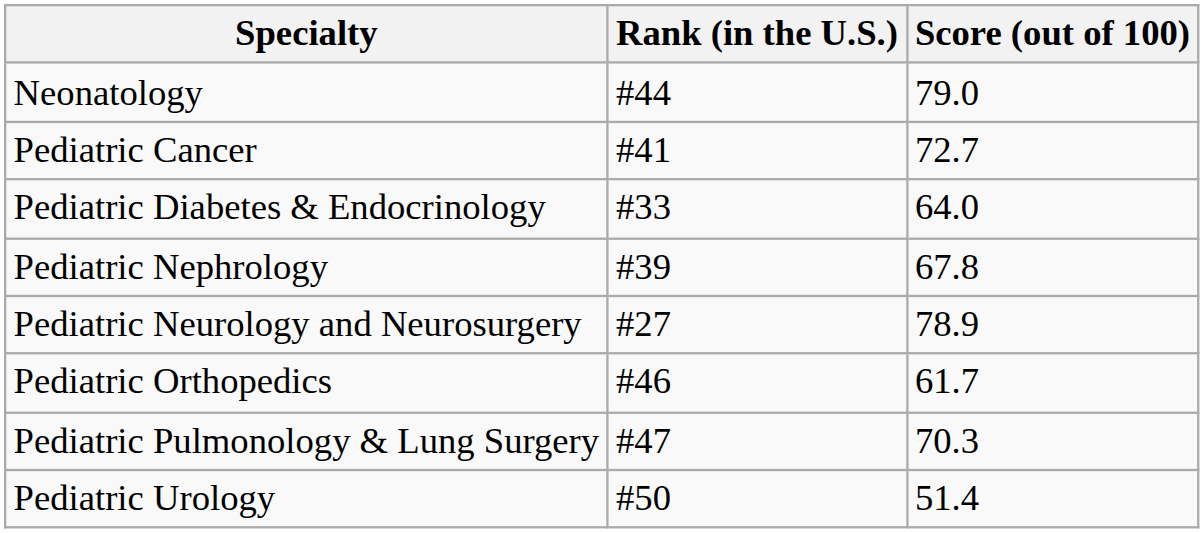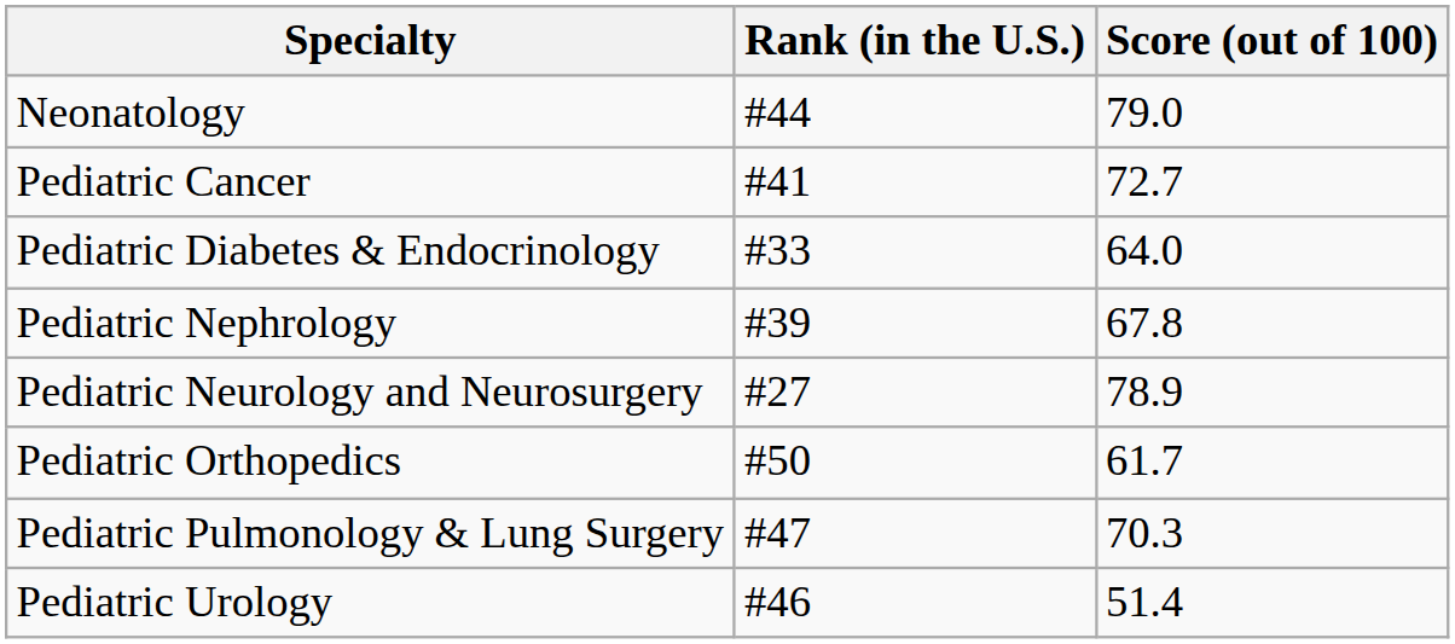Pediatric Orthopedics | Rank (in the U.S.): #46 -> #50
Pediatric Urology | Rank (in the U.S.): #50 -> #46
